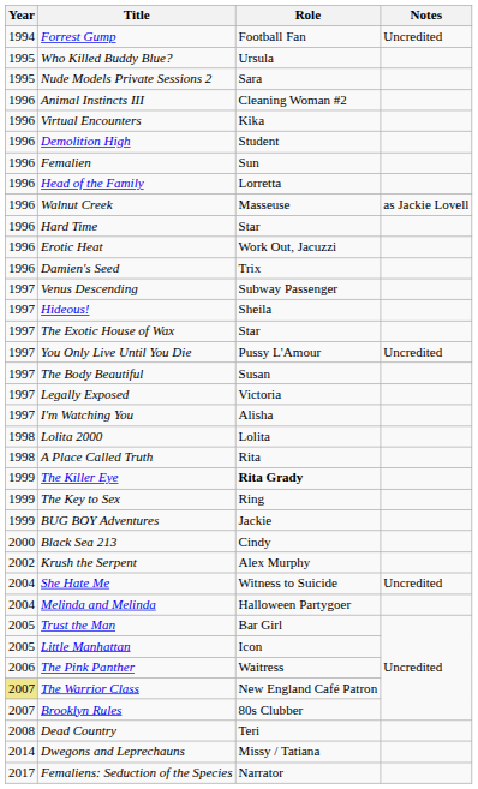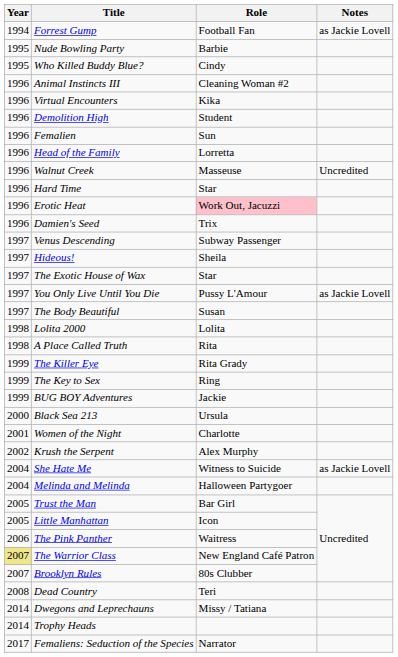Forrest Gump | Notes: Uncredited -> as Jackie Lovell
+ row: 1995 | Nude Bowling Party | Barbie
Who Killed Buddy Blue? | Role: Ursula -> Cindy
- row: 1995 | Nude Models Private Sessions 2 | Sara
Walnut Creek | Notes: as Jackie Lovell -> Uncredited
Erotic Heat | Role: no background -> pink background
You Only Live Until You Die | Notes: Uncredited -> as Jackie Lovell
- row: 1997 | Legally Exposed | Victoria
- row: 1997 | I'm Watching You | Alisha
The Killer Eye | Role: bold -> normal
Black Sea 213 | Role: Cindy -> Ursula
+ row: 2001 | Women of the Night | Charlotte
She Hate Me | Notes: Uncredited -> as Jackie Lovell
+ row: 2014 | Trophy Heads
